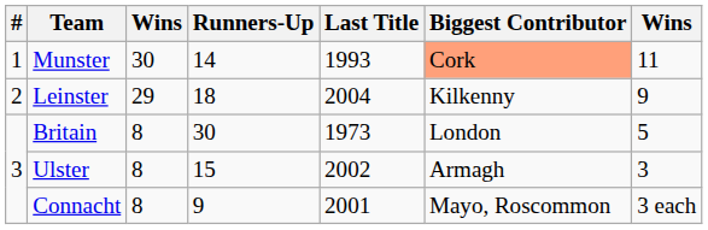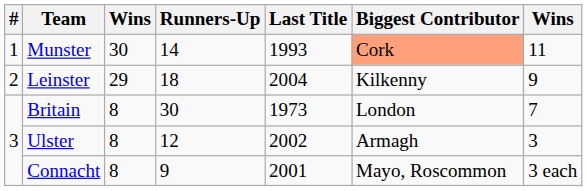Britain | column 7: 5 -> 7
Ulster | Runners-Up: 15 -> 12
